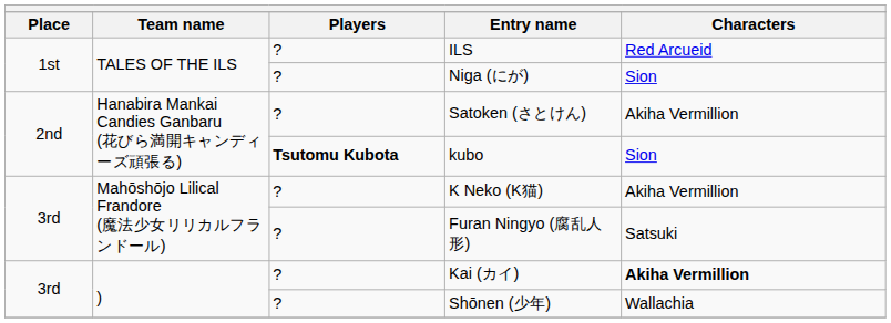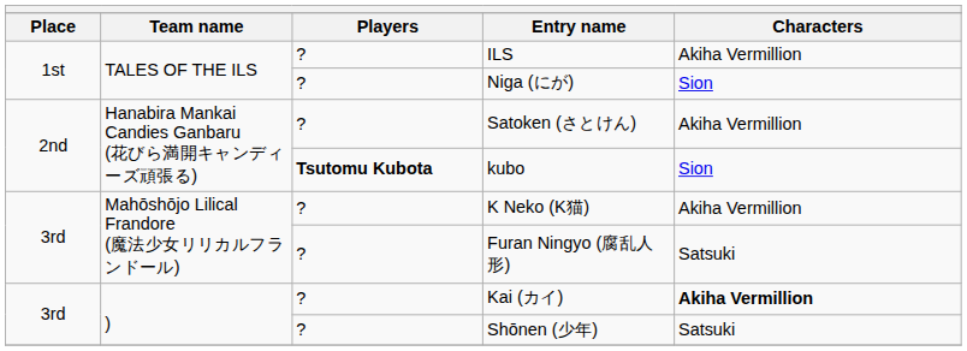ILS | Characters: Red Arcueid -> Akiha Vermillion
Shōnen (少年) | Characters: Wallachia -> Satsuki
